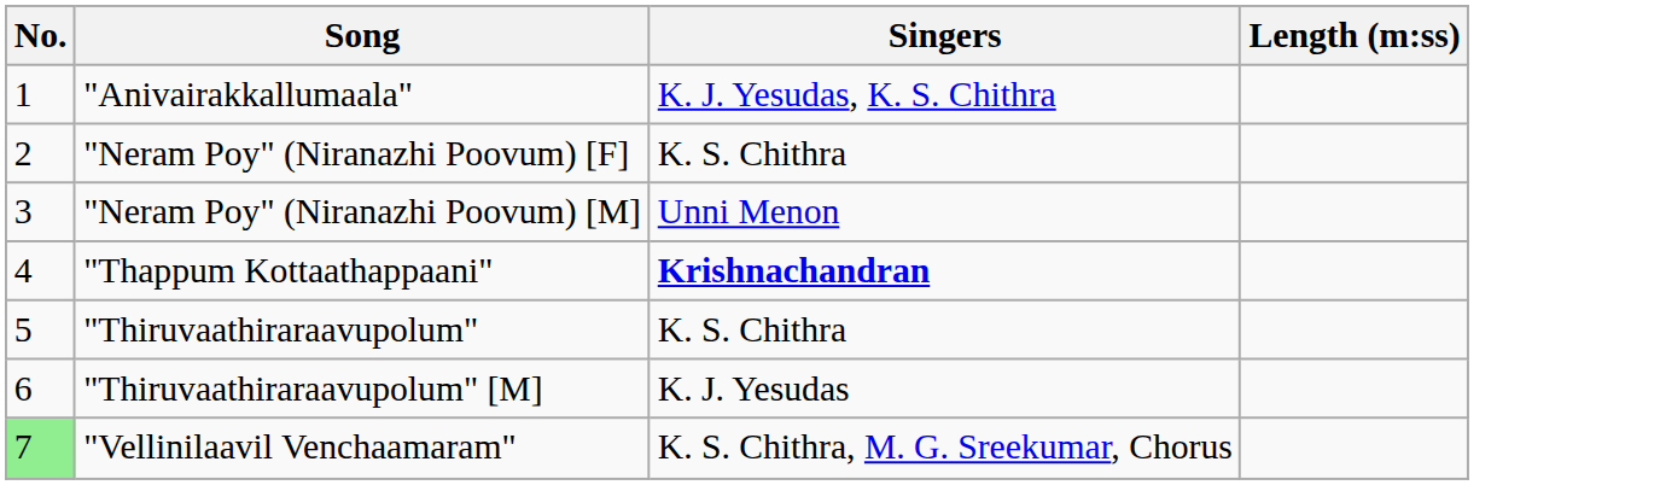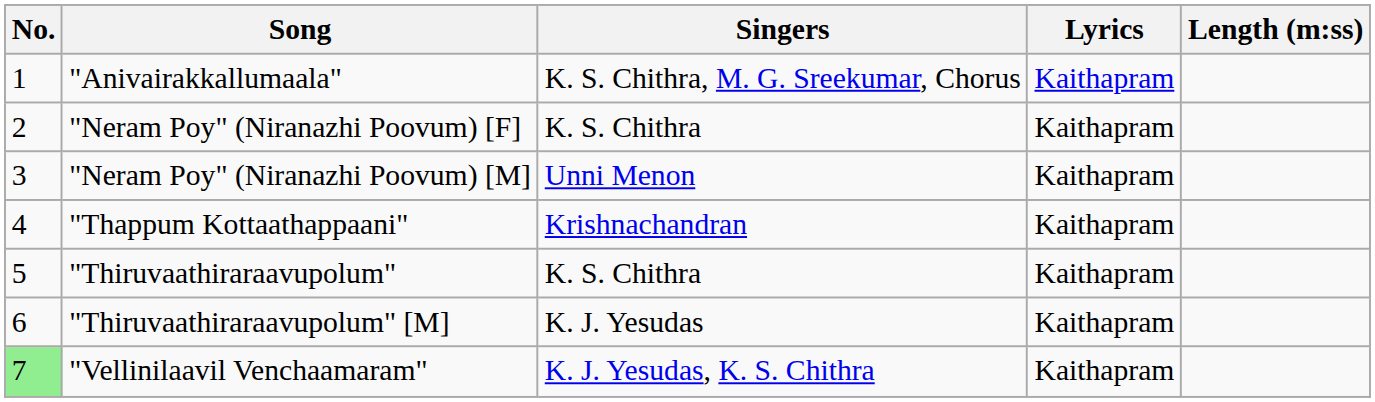+ column: Lyrics | Kaithapram | Kaithapram | Kaithapram | Kaithapram | Kaithapram | Kaithapram | Kaithapram
"Anivairakkallumaala" | Singers: K. J. Yesudas, K. S. Chithra -> K. S. Chithra, M. G. Sreekumar, Chorus
"Thappum Kottaathappaani" | Singers: bold -> normal
"Vellinilaavil Venchaamaram" | Singers: K. S. Chithra, M. G. Sreekumar, Chorus -> K. J. Yesudas, K. S. Chithra
